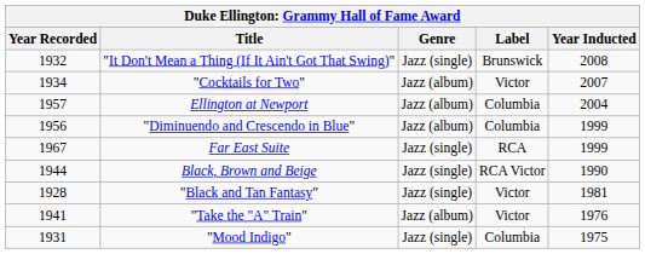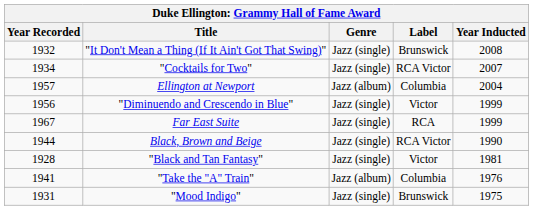"Cocktails for Two" | Genre: Jazz (album) -> Jazz (single)
"Cocktails for Two" | Label: Victor -> RCA Victor
"Diminuendo and Crescendo in Blue" | Genre: Jazz (album) -> Jazz (single)
"Diminuendo and Crescendo in Blue" | Label: Columbia -> Victor
"Take the "A" Train" | Label: Victor -> Columbia
"Mood Indigo" | Label: Columbia -> Brunswick
